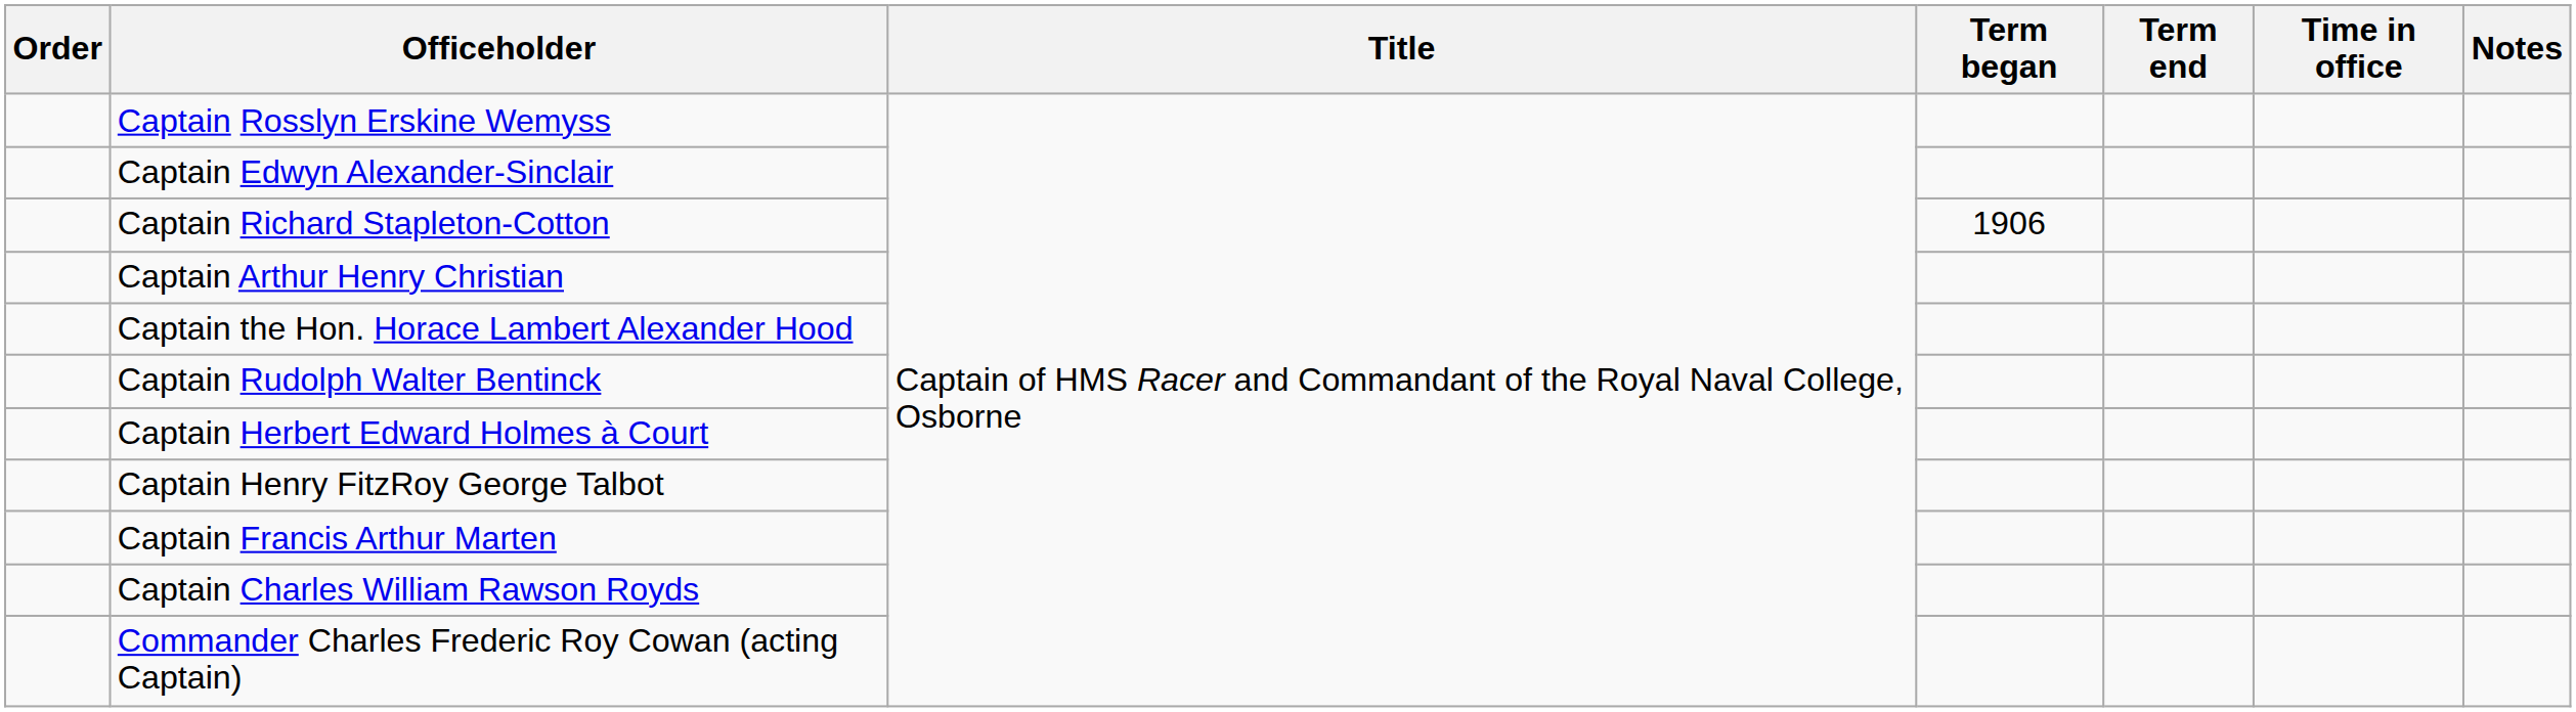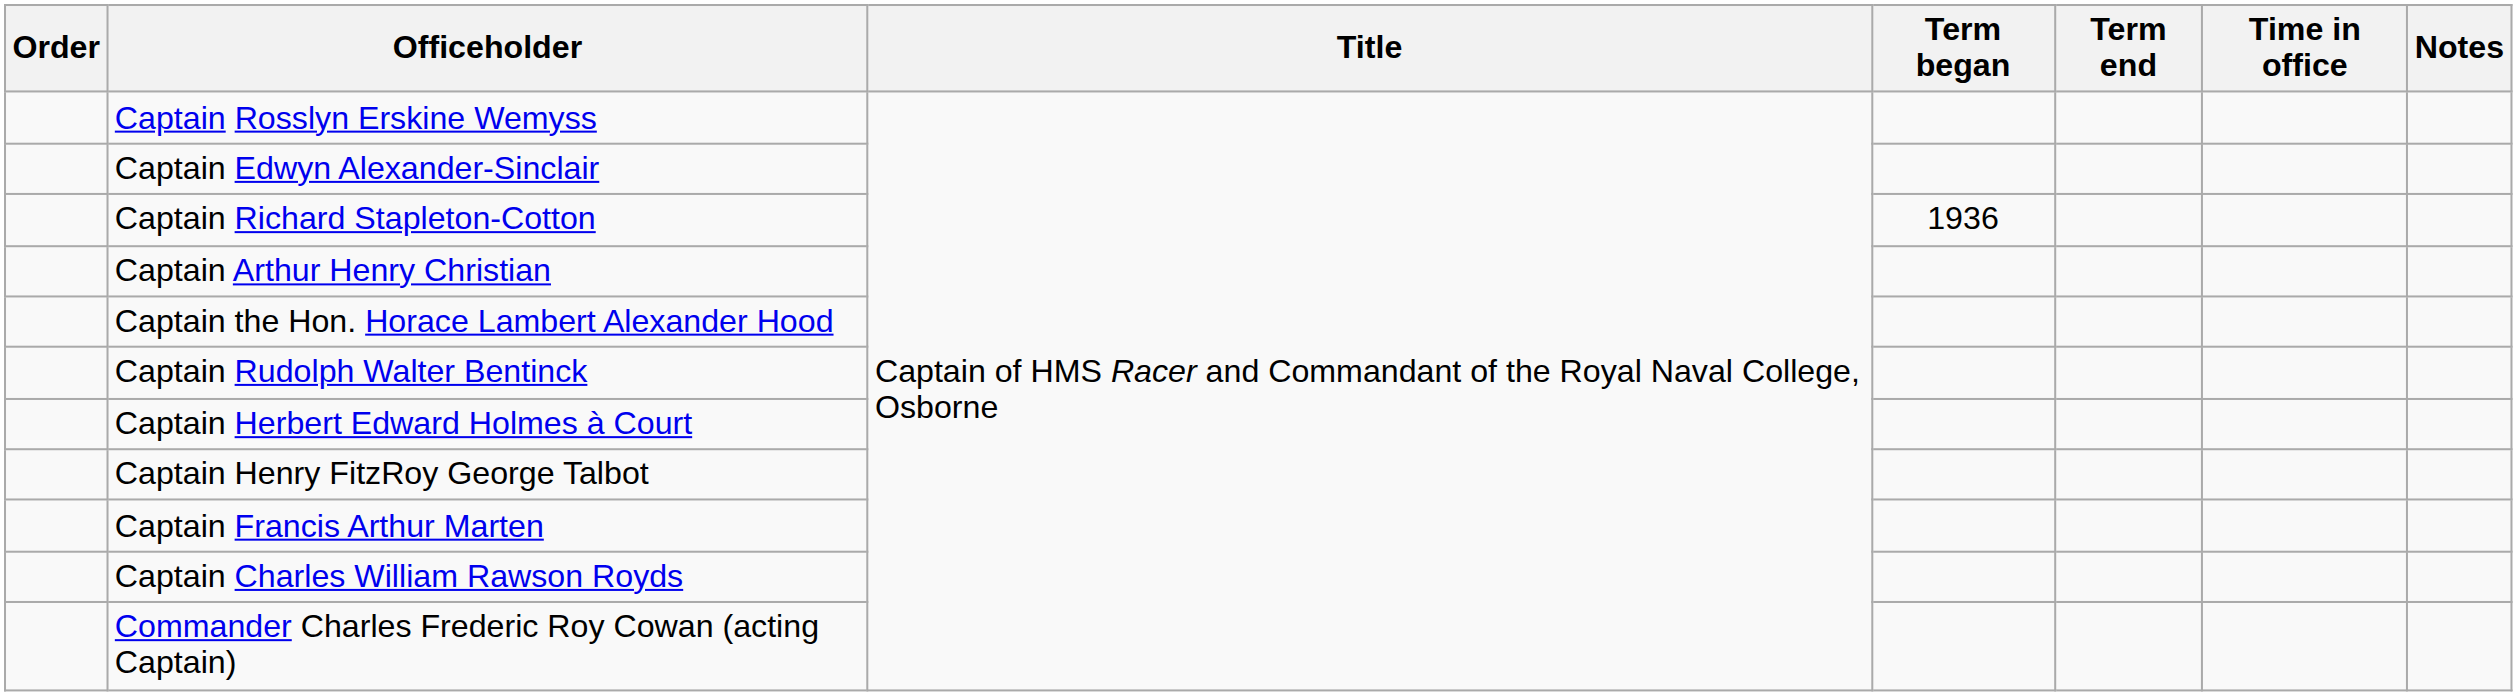Captain Richard Stapleton-Cotton | Term began: 1906 -> 1936
